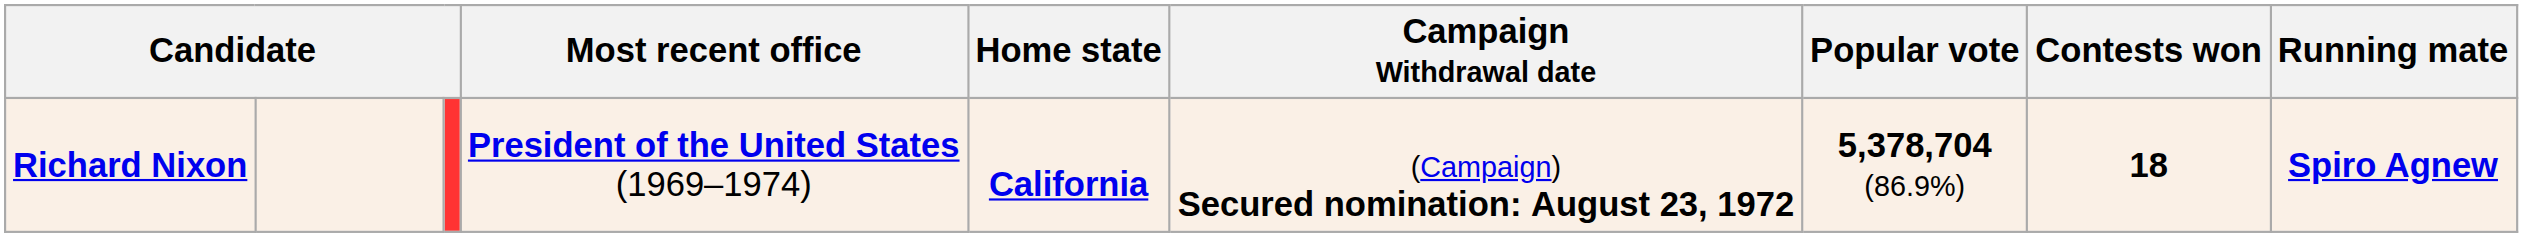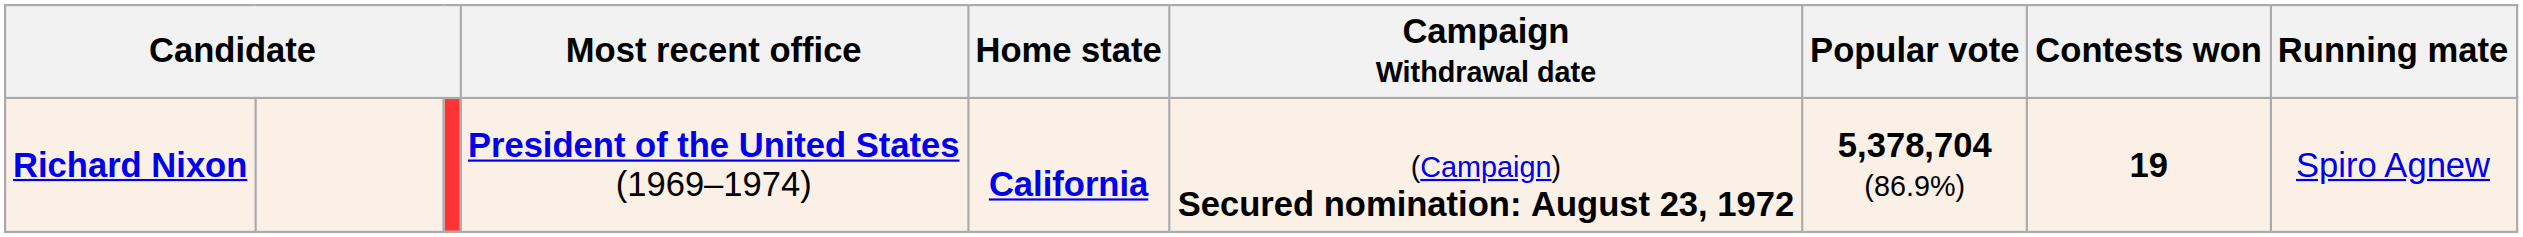Richard Nixon | Contests won: 18 -> 19
Richard Nixon | Running mate: bold -> normal
